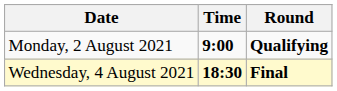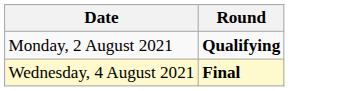- column: Time | 9:00 | 18:30
